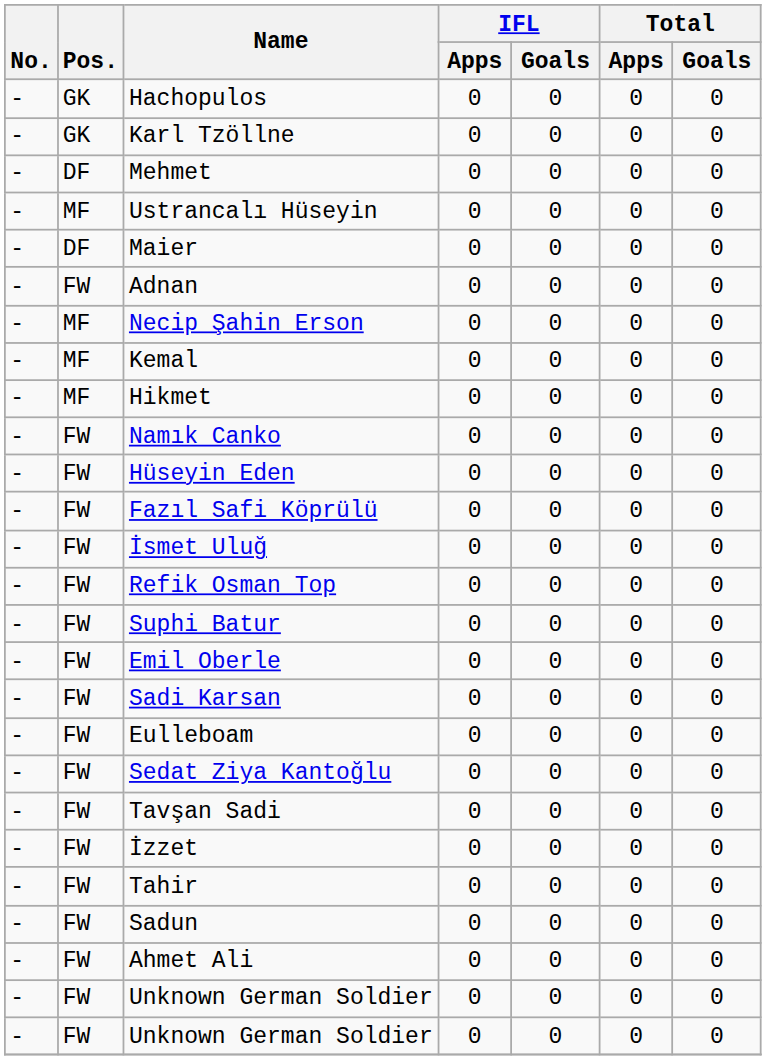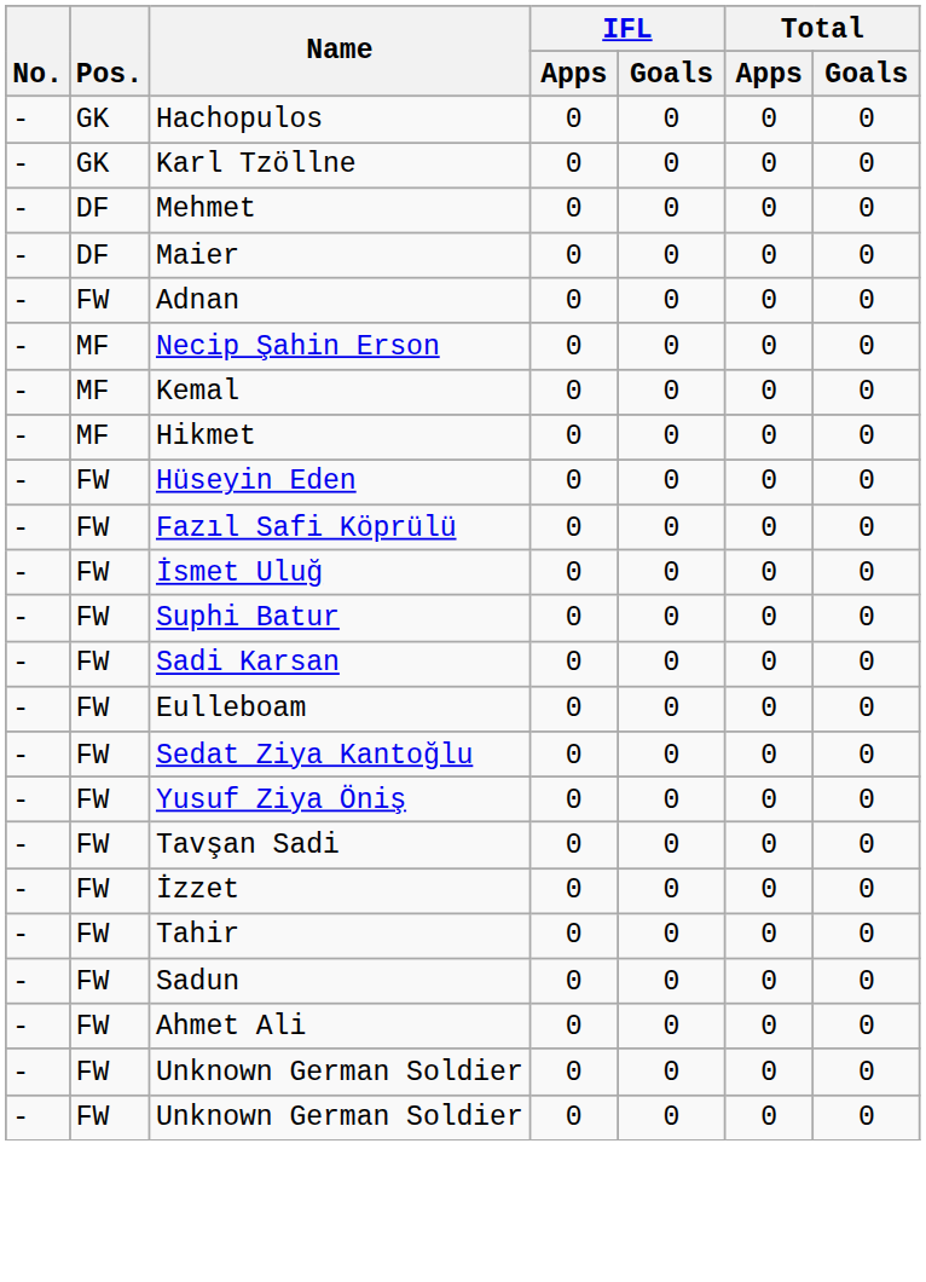- row: - | MF | Ustrancalı Hüseyin | 0 | 0 | 0 | 0
- row: - | FW | Namık Canko | 0 | 0 | 0 | 0
- row: - | FW | Refik Osman Top | 0 | 0 | 0 | 0
- row: - | FW | Emil Oberle | 0 | 0 | 0 | 0
+ row: - | FW | Yusuf Ziya Öniş | 0 | 0 | 0 | 0
